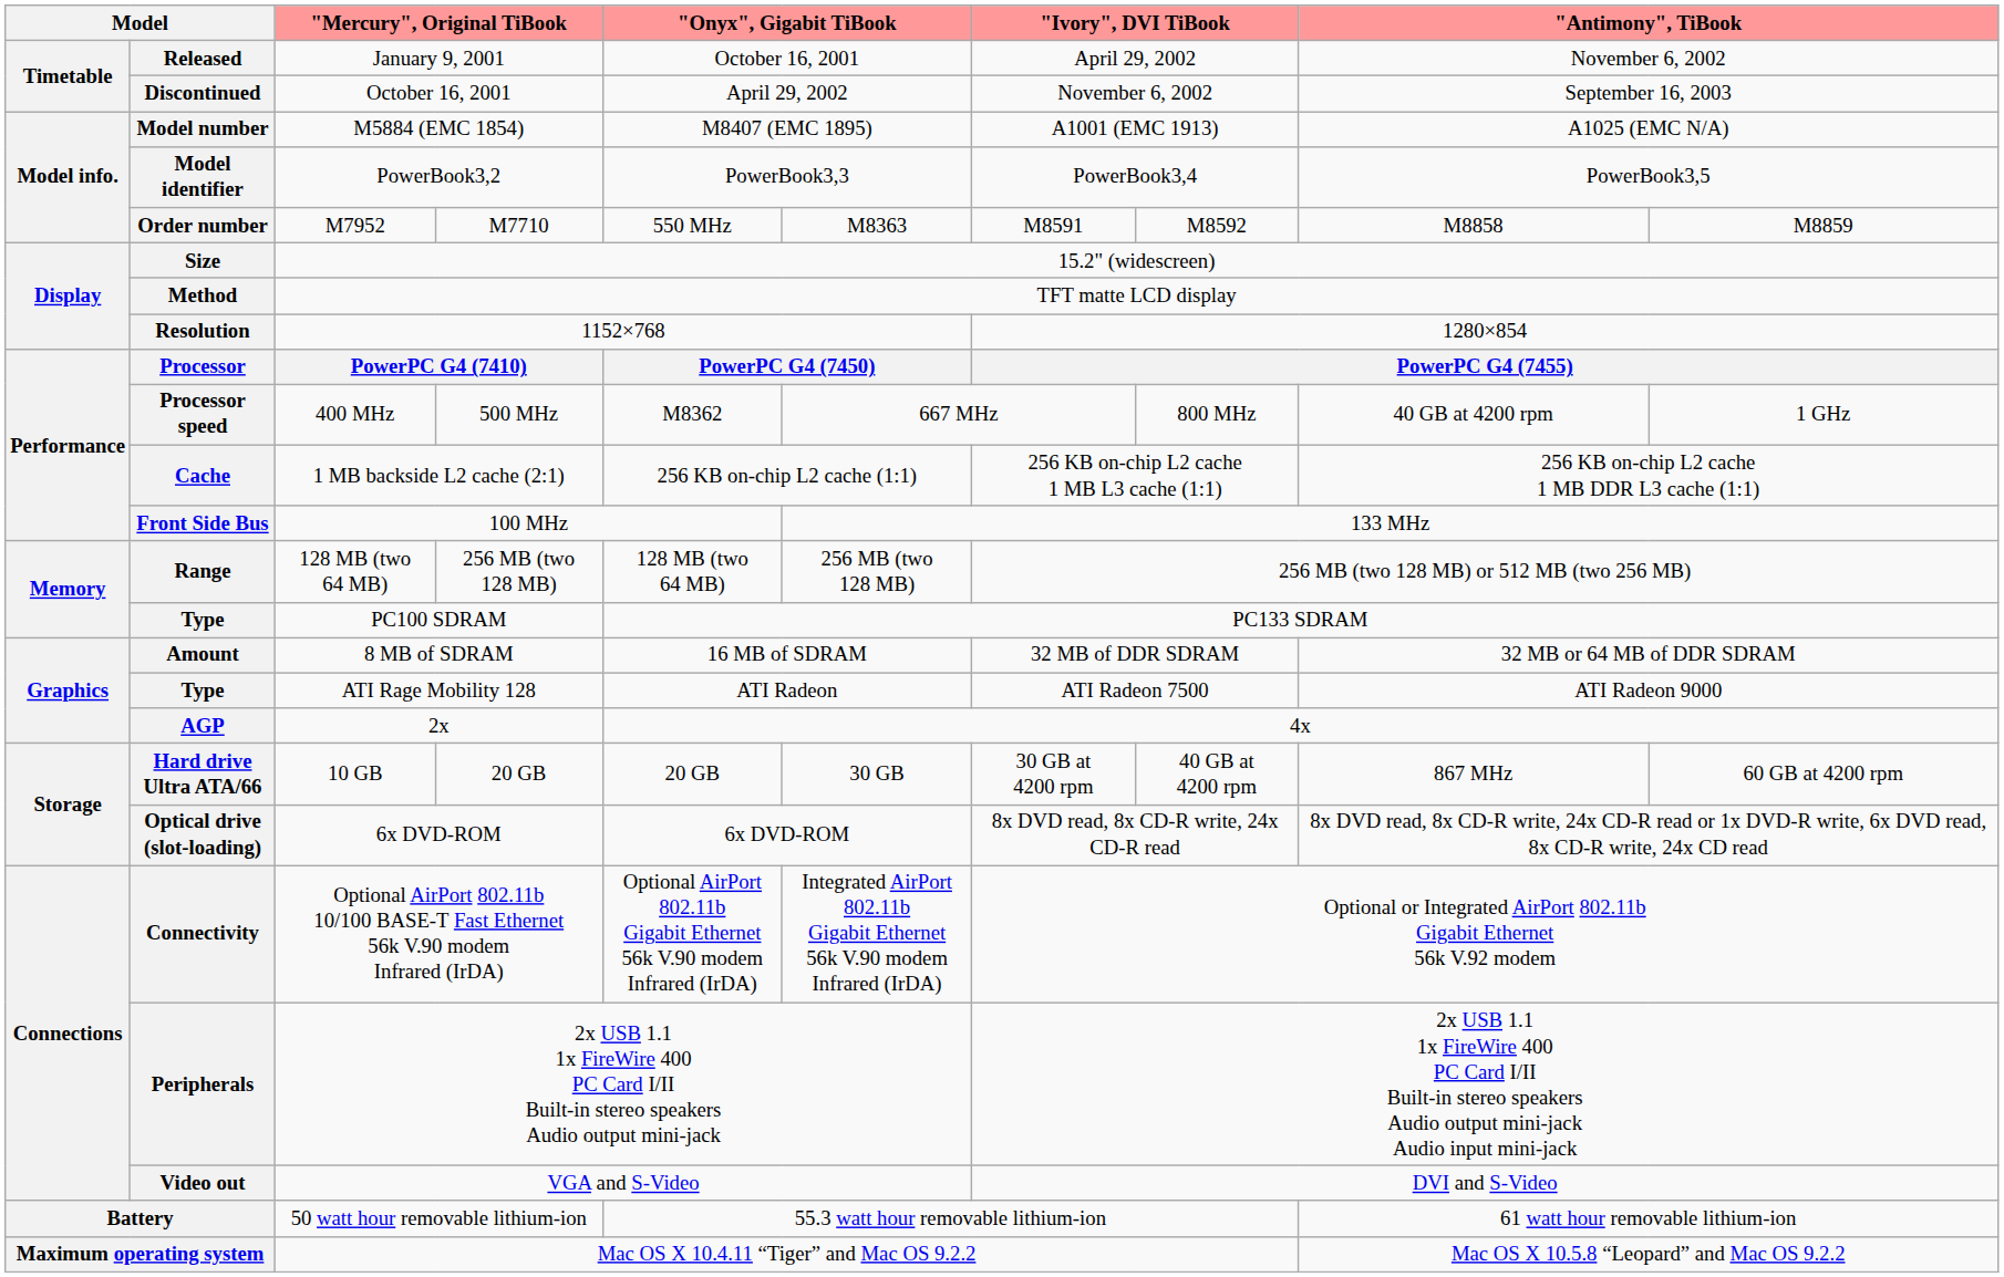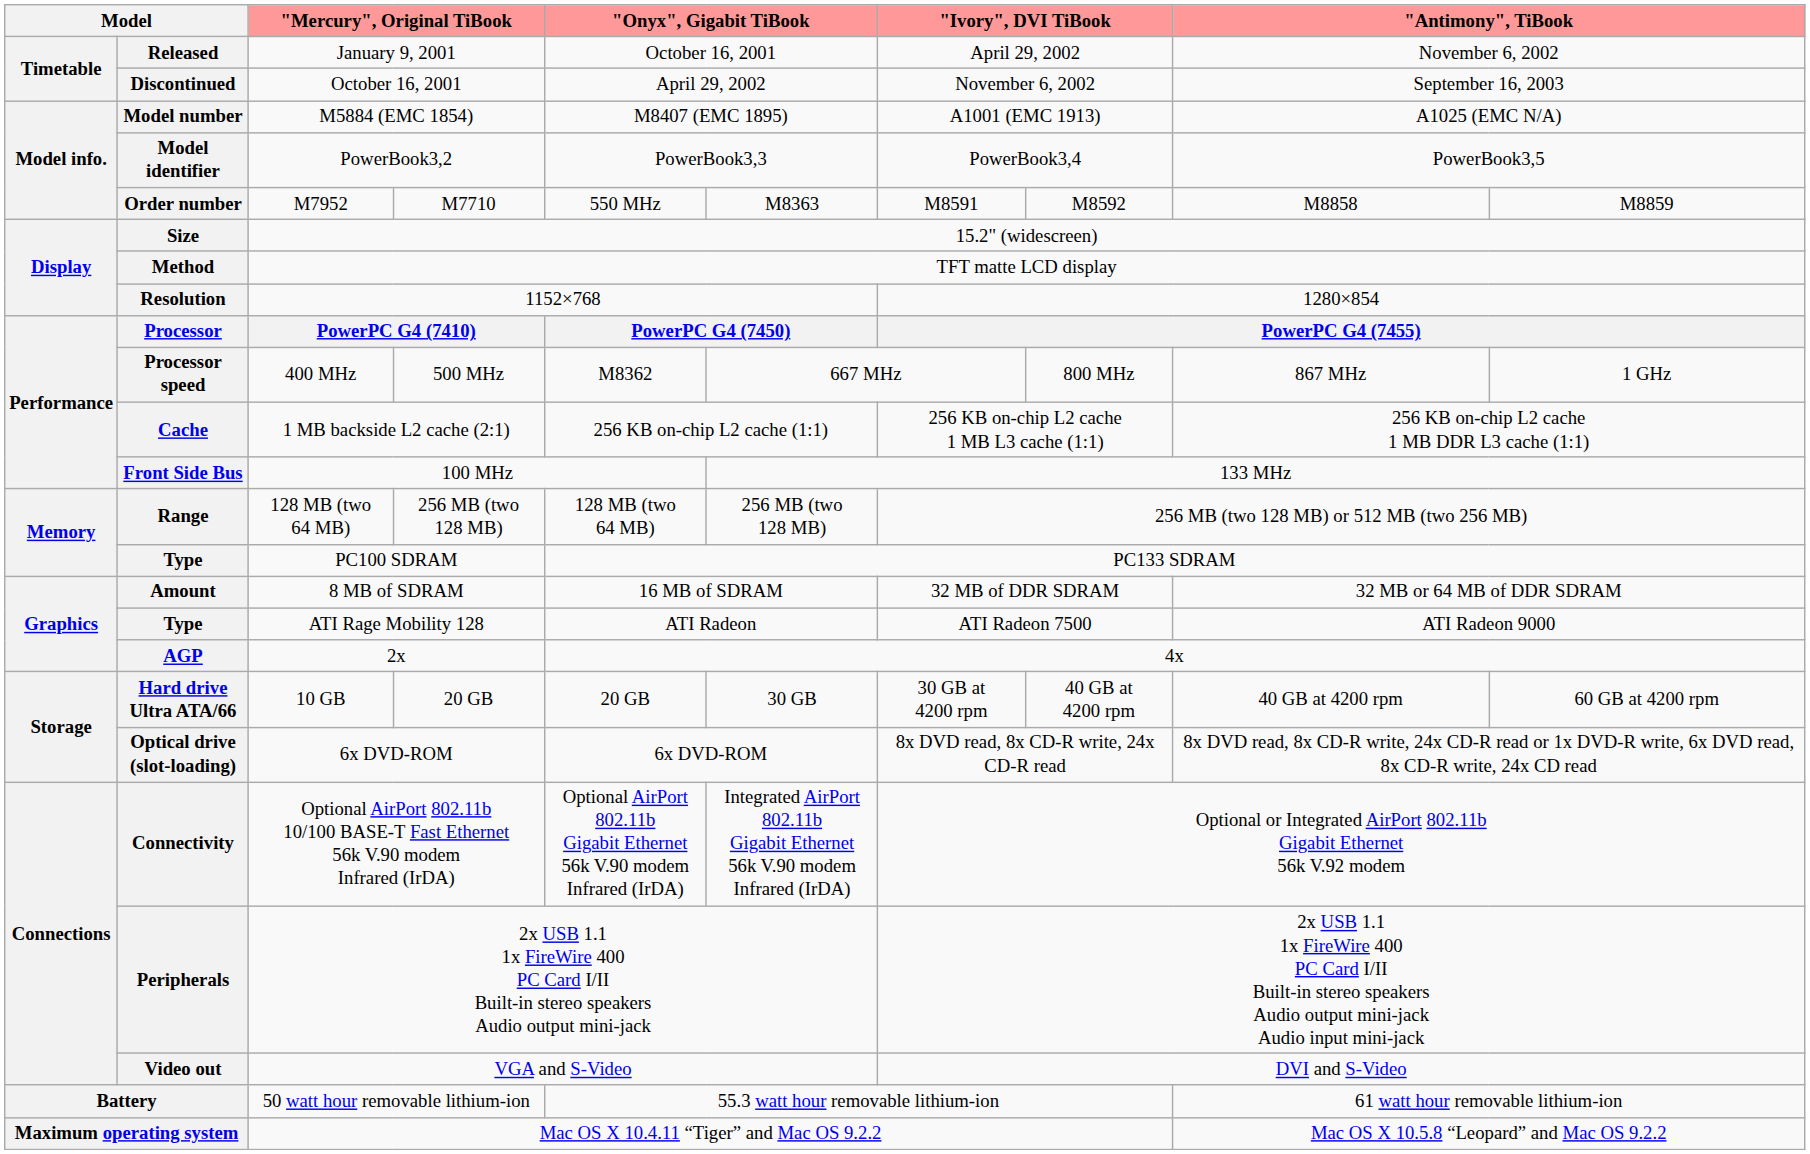Processor speed | column 9: 40 GB at 4200 rpm -> 867 MHz
Hard drive Ultra ATA/66 | column 9: 867 MHz -> 40 GB at 4200 rpm
